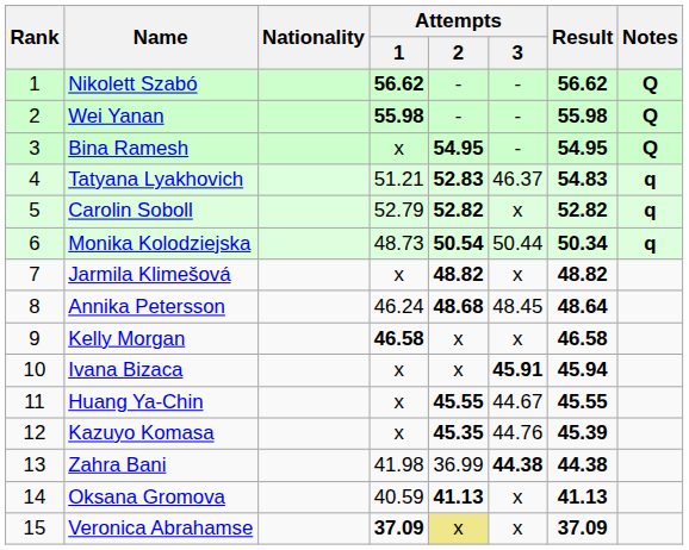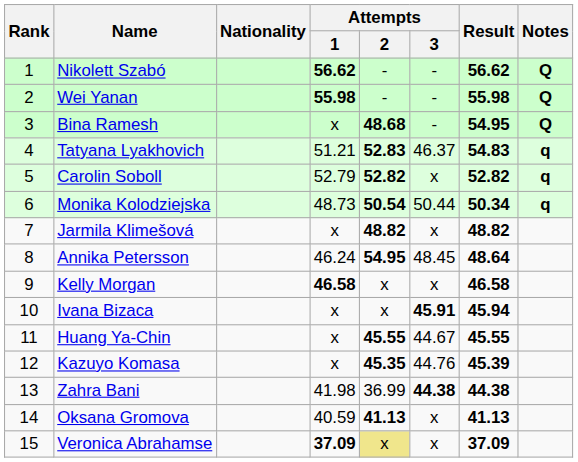Bina Ramesh | Attempts / 2: 54.95 -> 48.68
Annika Petersson | Attempts / 2: 48.68 -> 54.95
